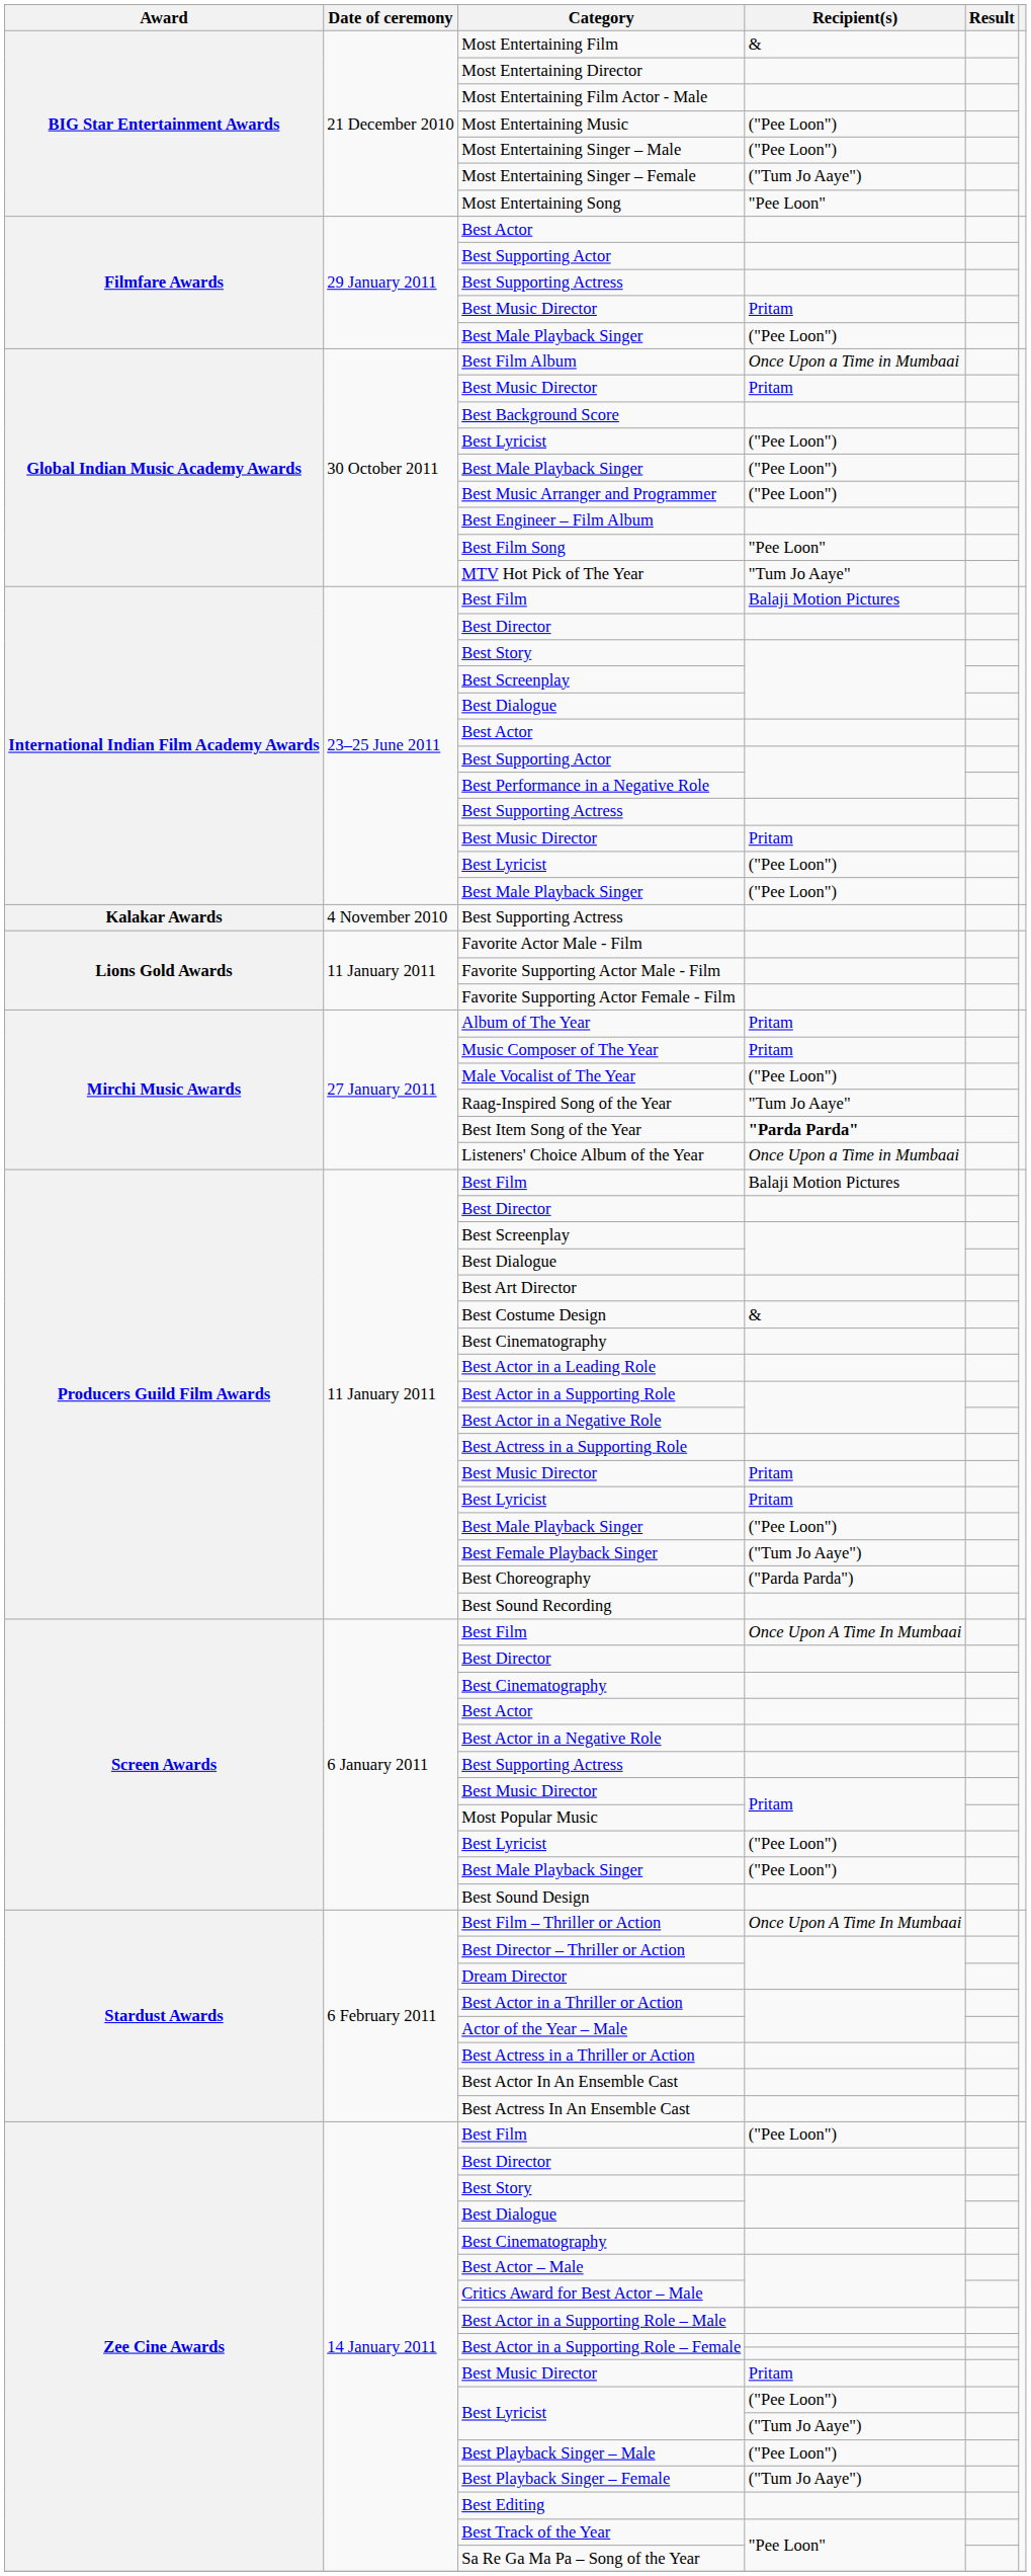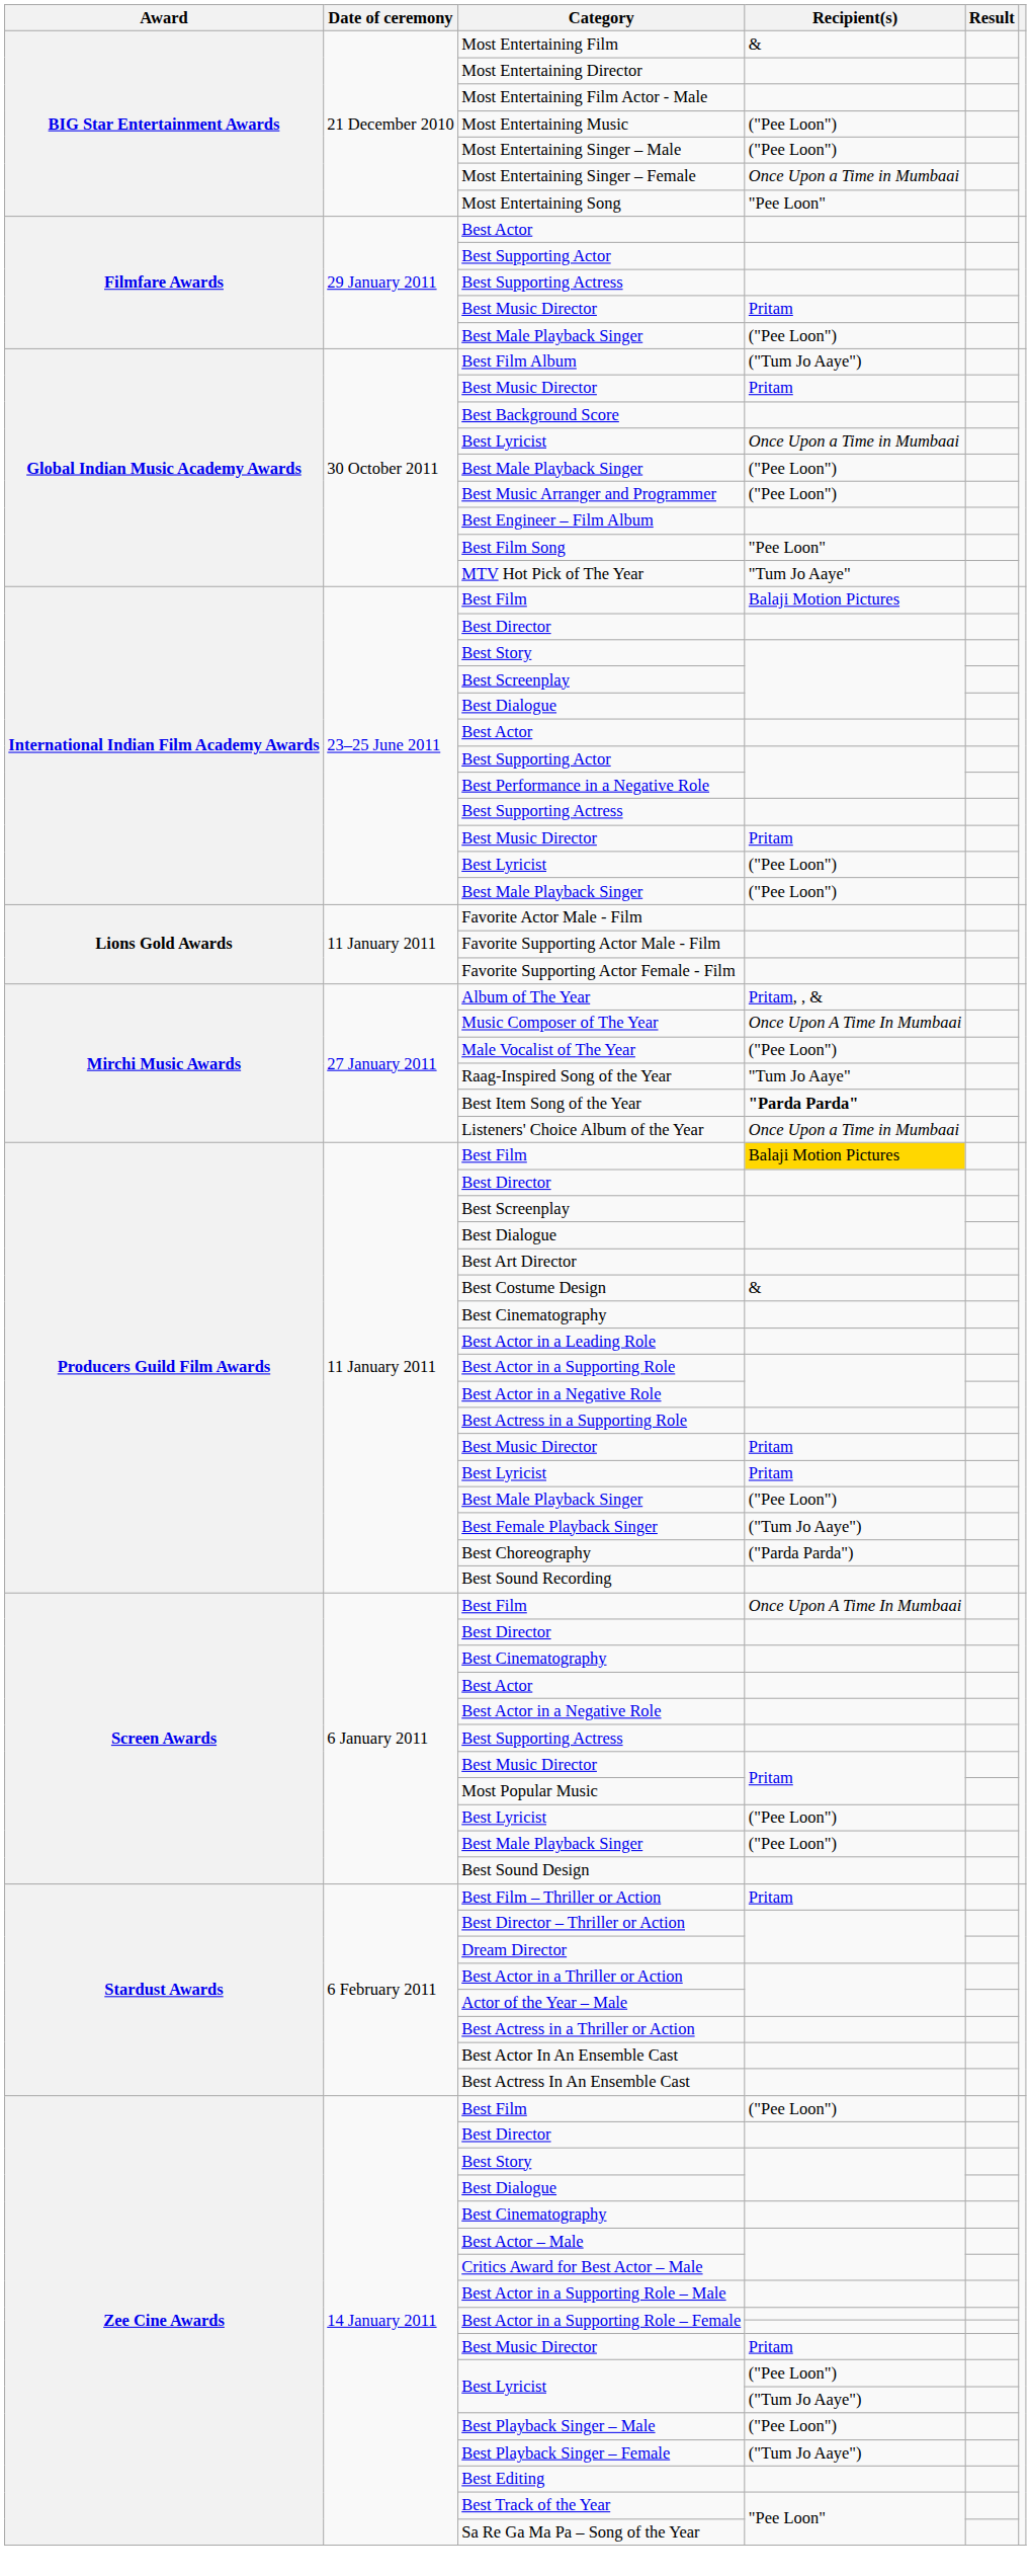Most Entertaining Singer – Female | Recipient(s): ("Tum Jo Aaye") -> Once Upon a Time in Mumbaai
Best Film Album | Recipient(s): Once Upon a Time in Mumbaai -> ("Tum Jo Aaye")
Global Indian Music Academy Awards / Best Lyricist | Recipient(s): ("Pee Loon") -> Once Upon a Time in Mumbaai
- row: Kalakar Awards | 4 November 2010 | Best Supporting Actress
Album of The Year | Recipient(s): Pritam -> Pritam, , &
Music Composer of The Year | Recipient(s): Pritam -> Once Upon A Time In Mumbaai
Producers Guild Film Awards / Best Film | Recipient(s): no background -> gold background
Best Film – Thriller or Action | Recipient(s): Once Upon A Time In Mumbaai -> Pritam
